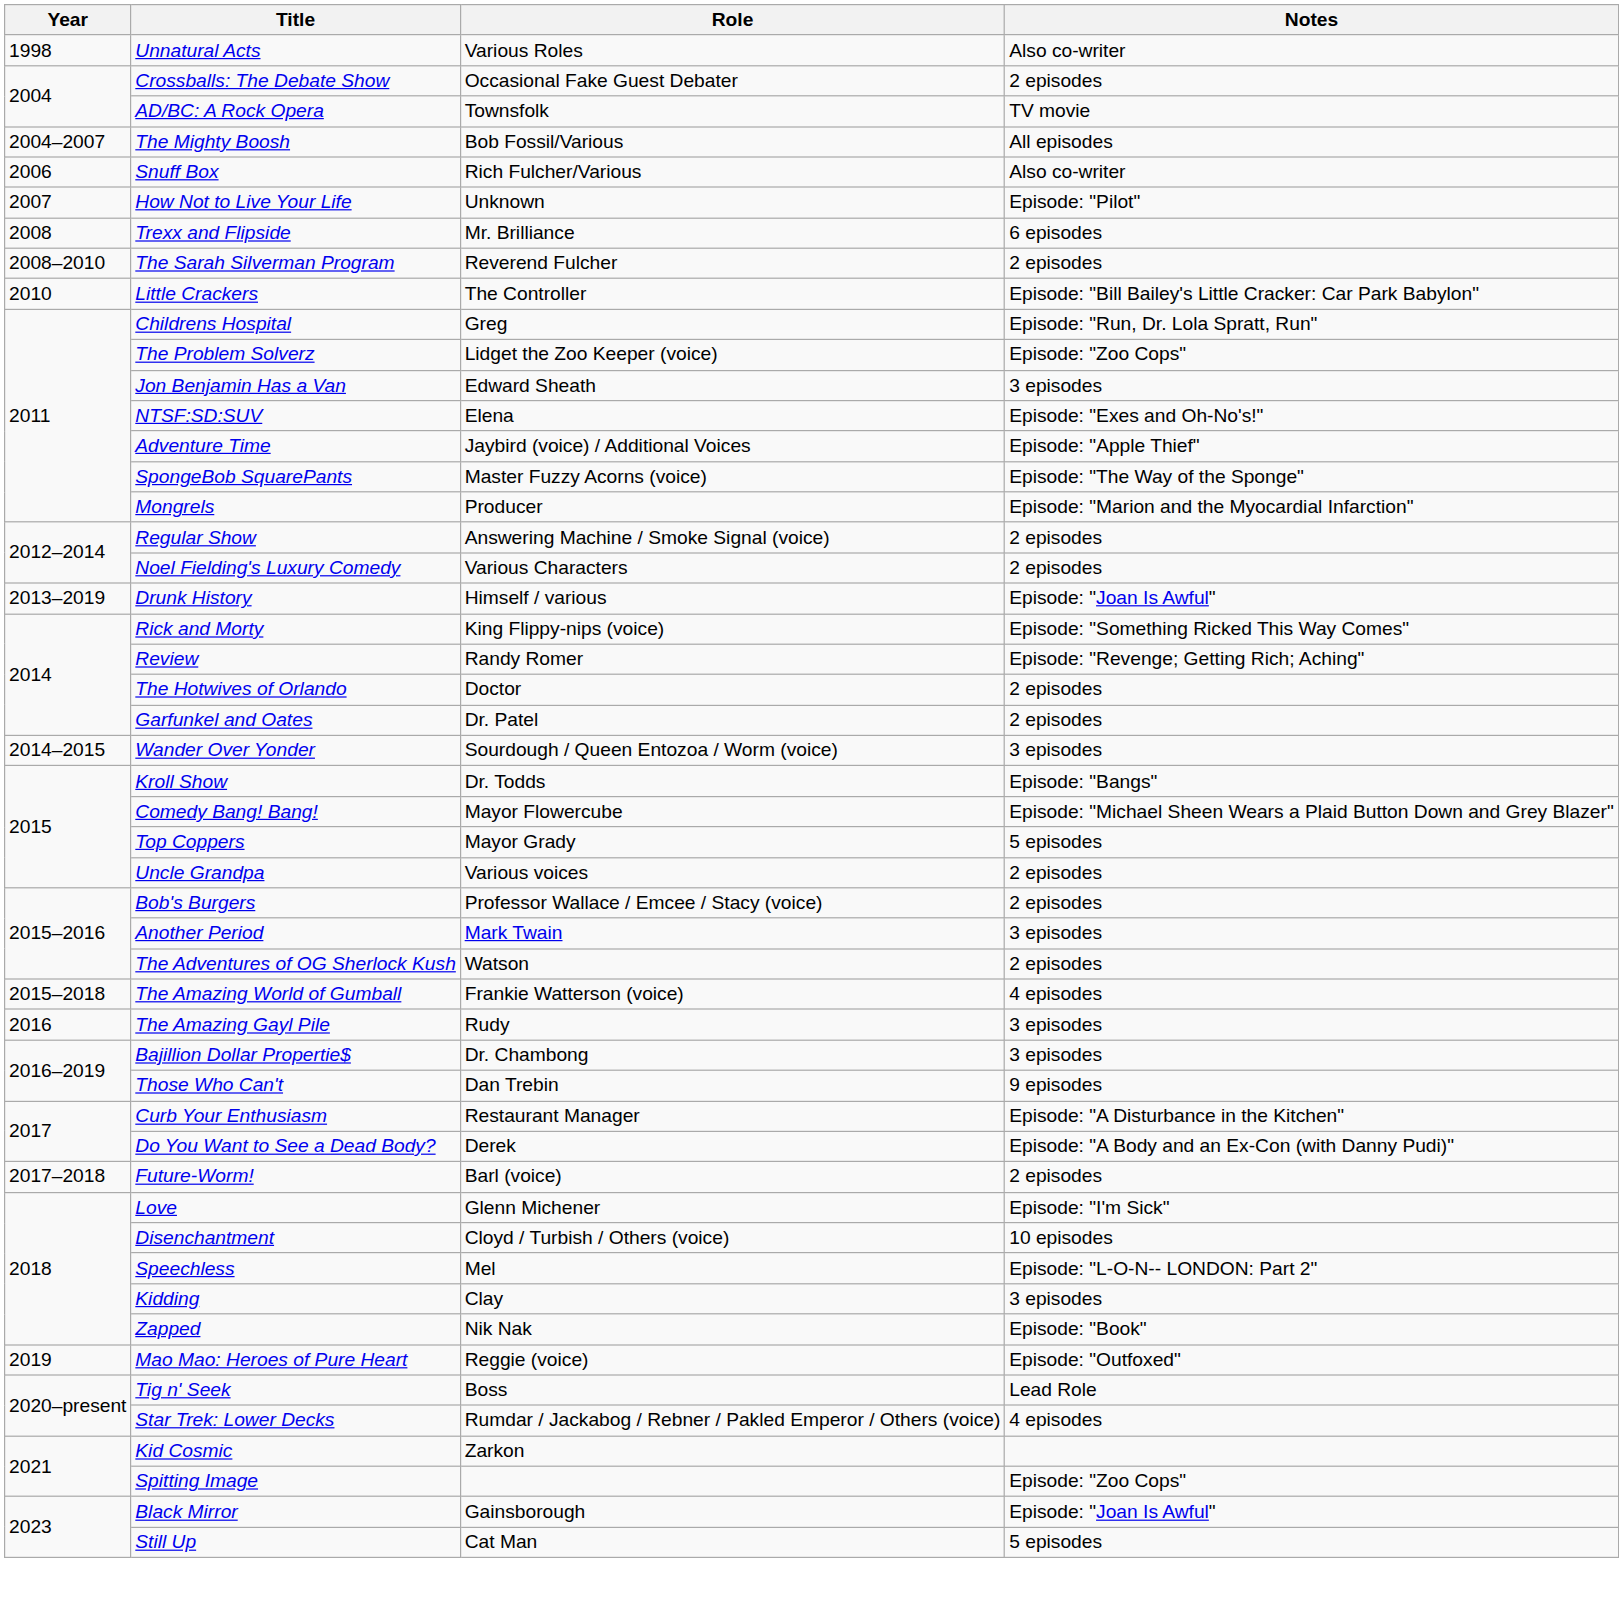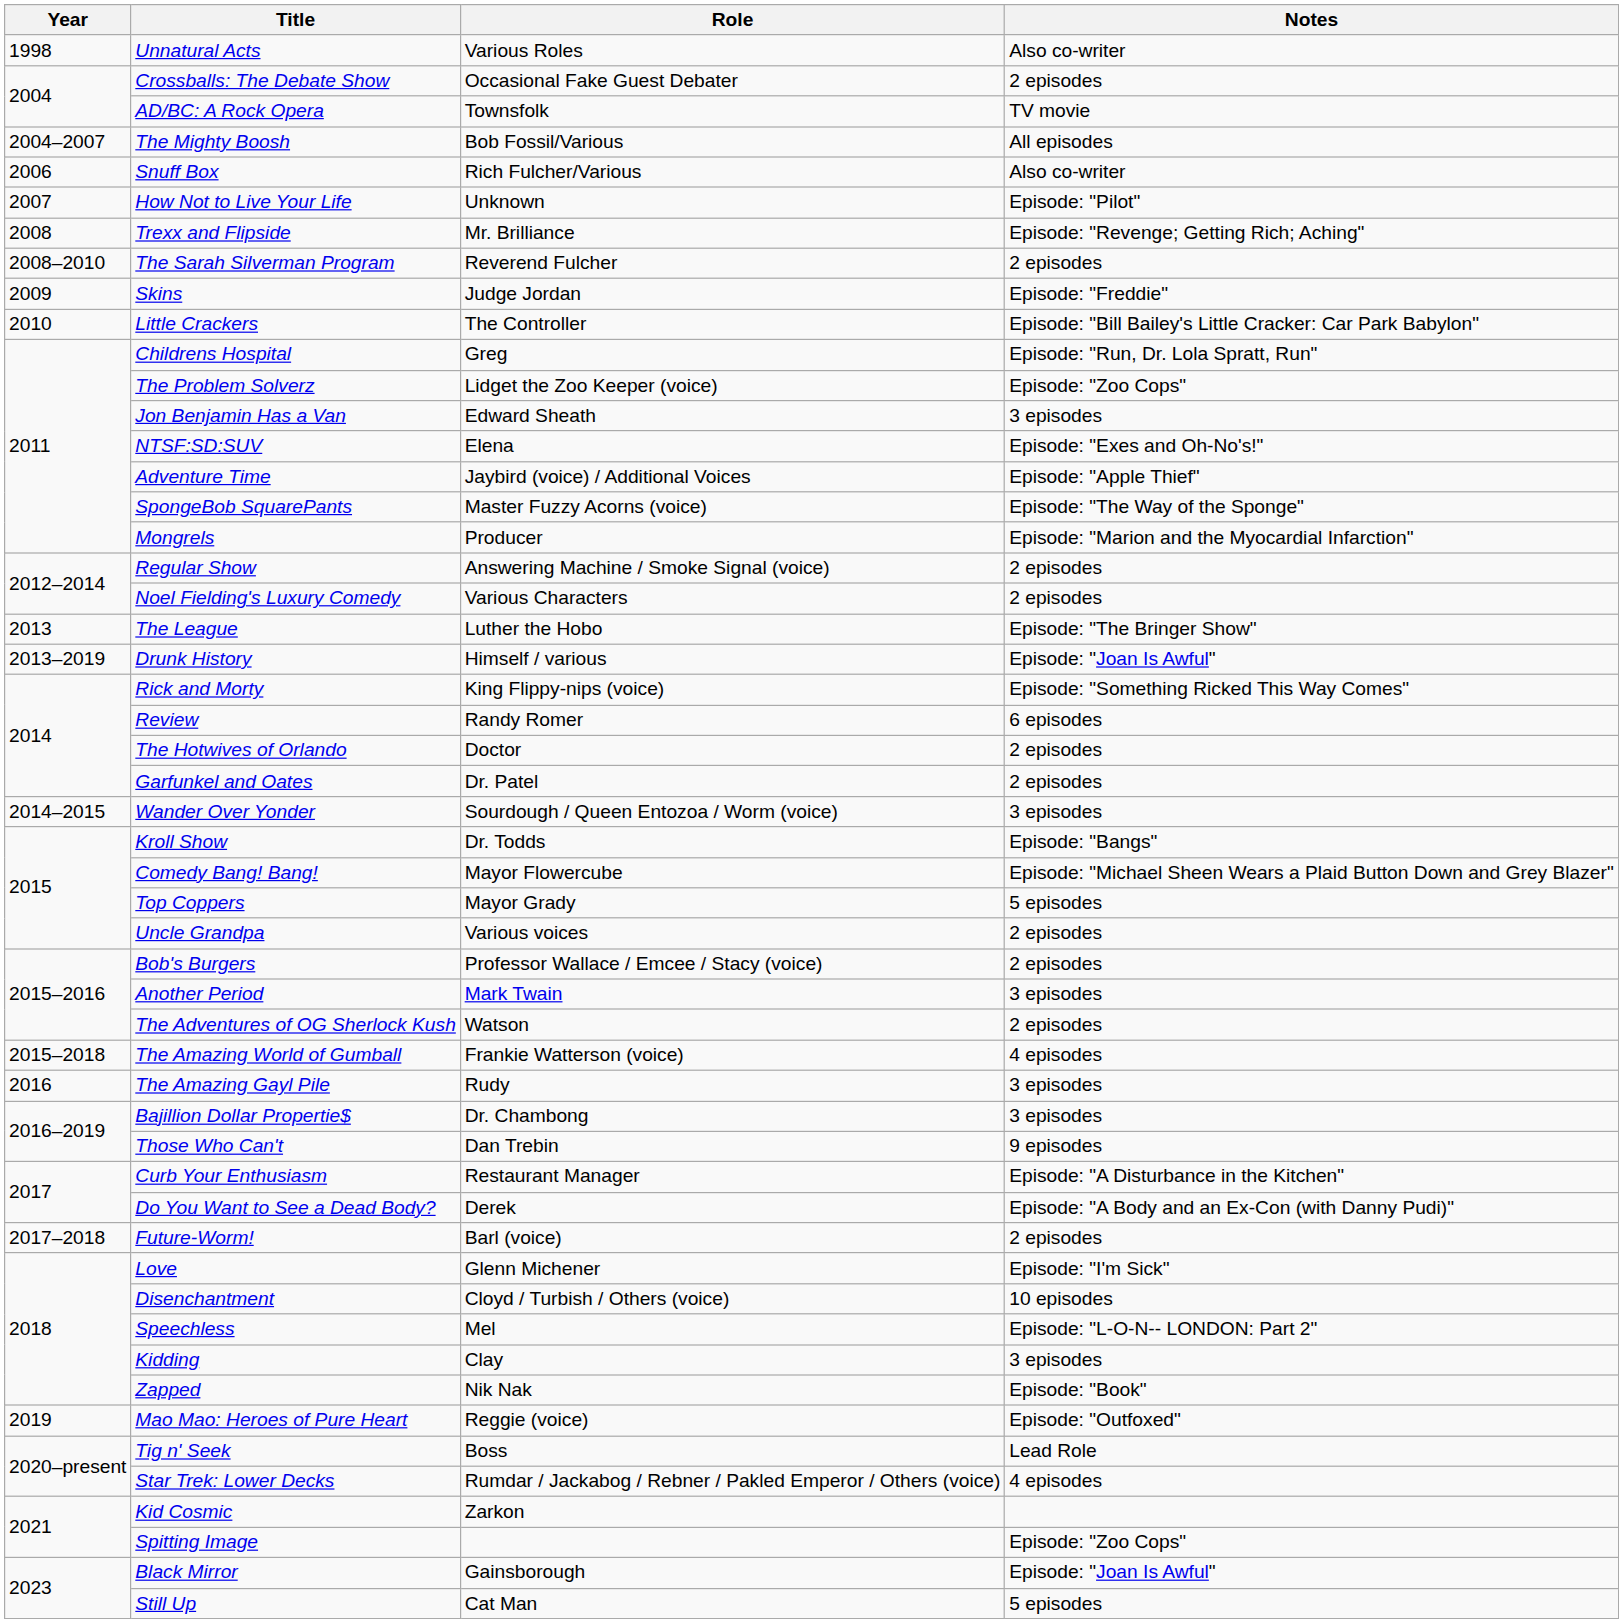Trexx and Flipside | Notes: 6 episodes -> Episode: "Revenge; Getting Rich; Aching"
+ row: 2009 | Skins | Judge Jordan | Episode: "Freddie"
+ row: 2013 | The League | Luther the Hobo | Episode: "The Bringer Show"
Review | Notes: Episode: "Revenge; Getting Rich; Aching" -> 6 episodes
